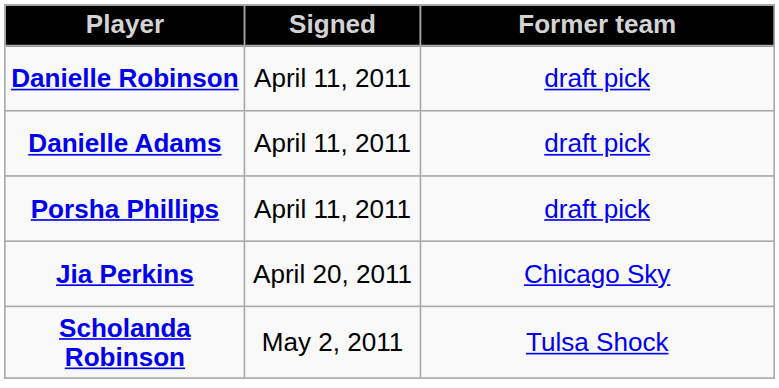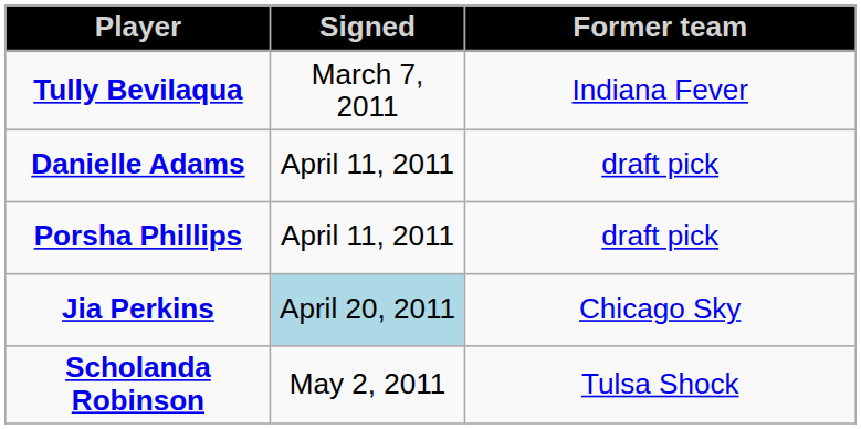+ row: Tully Bevilaqua | March 7, 2011 | Indiana Fever
- row: Danielle Robinson | April 11, 2011 | draft pick
Jia Perkins | Signed: no background -> lightblue background
